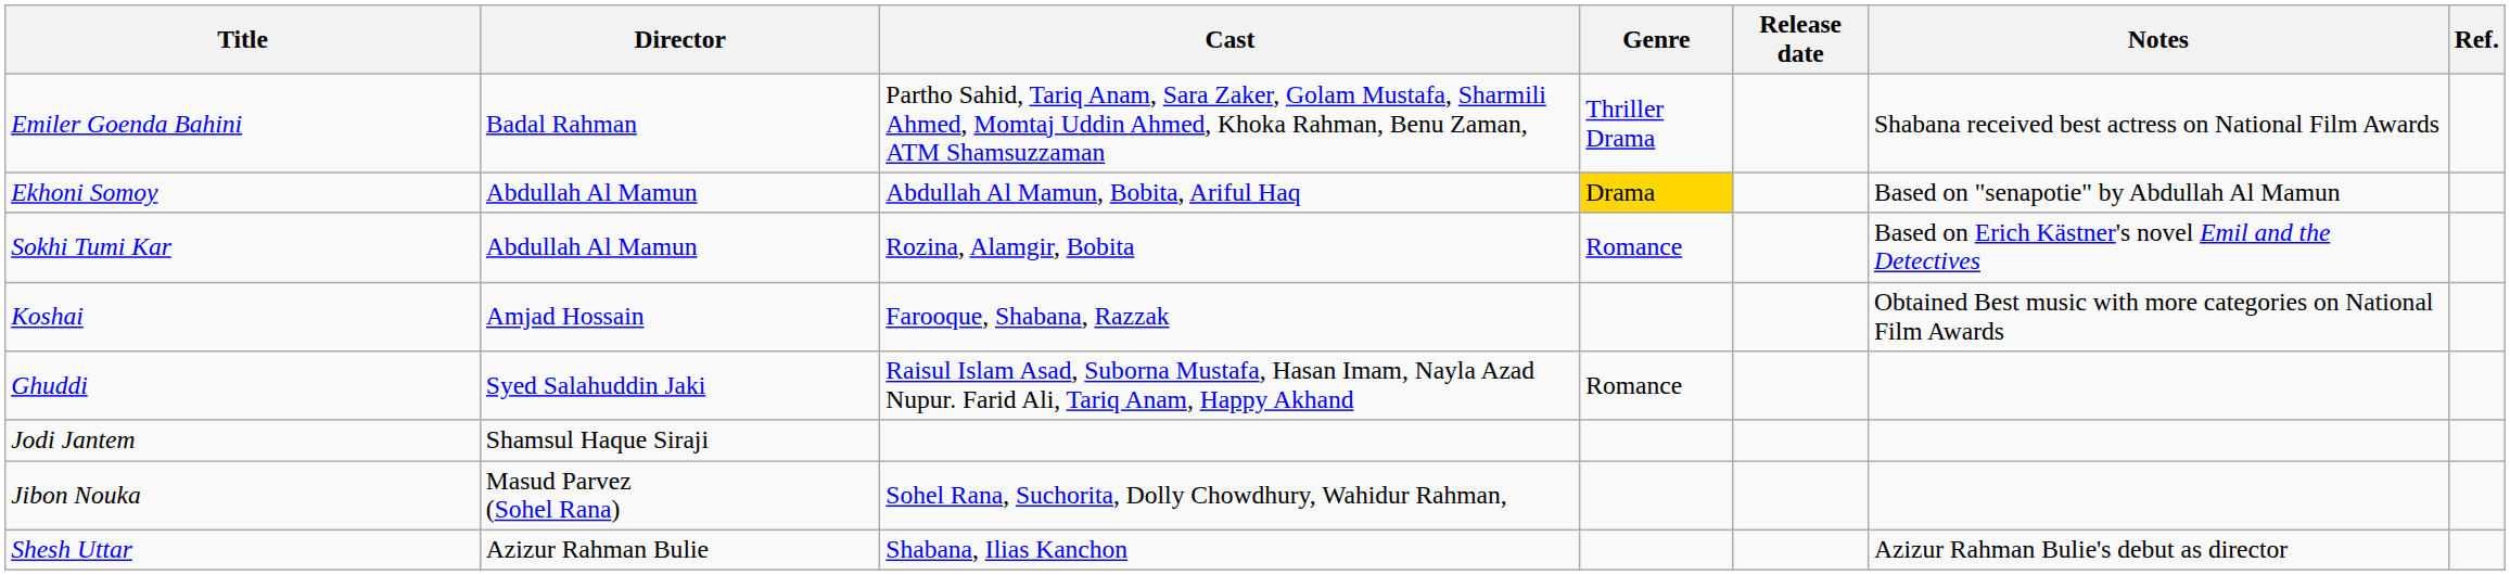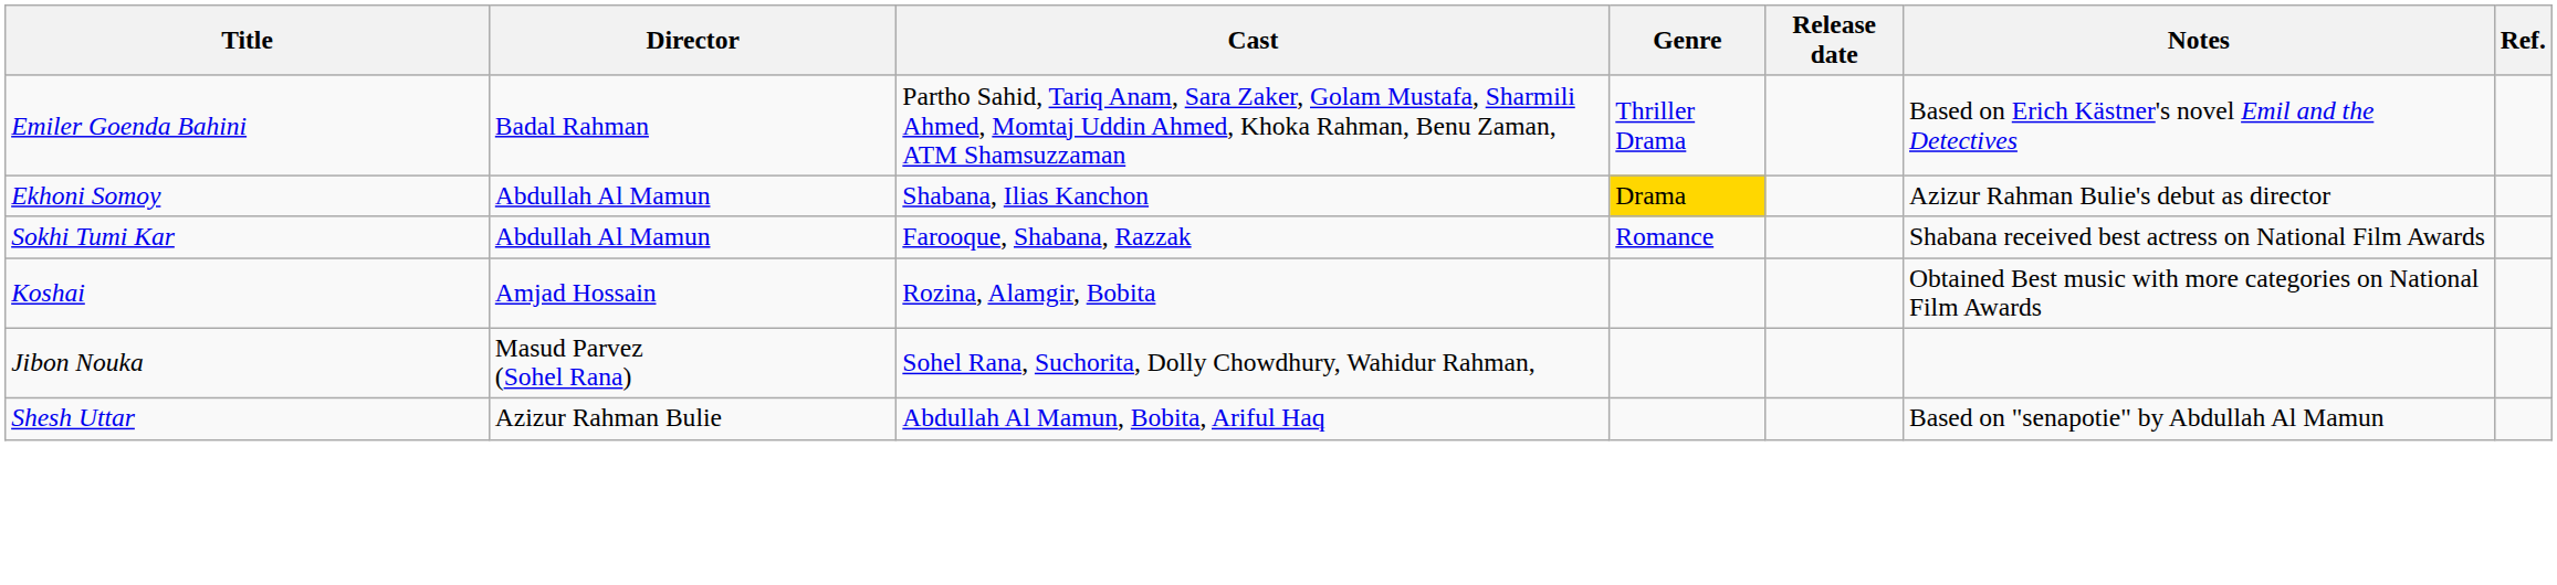Emiler Goenda Bahini | Notes: Shabana received best actress on National Film Awards -> Based on Erich Kästner's novel Emil and the Detectives
Ekhoni Somoy | Cast: Abdullah Al Mamun, Bobita, Ariful Haq -> Shabana, Ilias Kanchon
Ekhoni Somoy | Notes: Based on "senapotie" by Abdullah Al Mamun -> Azizur Rahman Bulie's debut as director
Sokhi Tumi Kar | Cast: Rozina, Alamgir, Bobita -> Farooque, Shabana, Razzak
Sokhi Tumi Kar | Notes: Based on Erich Kästner's novel Emil and the Detectives -> Shabana received best actress on National Film Awards
Koshai | Cast: Farooque, Shabana, Razzak -> Rozina, Alamgir, Bobita
- row: Ghuddi | Syed Salahuddin Jaki | Raisul Islam Asad, Suborna Mustafa, Hasan Imam, Nayla Azad Nupur. Farid Ali, Tariq Anam, Happy Akhand | Romance
- row: Jodi Jantem | Shamsul Haque Siraji
Shesh Uttar | Cast: Shabana, Ilias Kanchon -> Abdullah Al Mamun, Bobita, Ariful Haq
Shesh Uttar | Notes: Azizur Rahman Bulie's debut as director -> Based on "senapotie" by Abdullah Al Mamun
